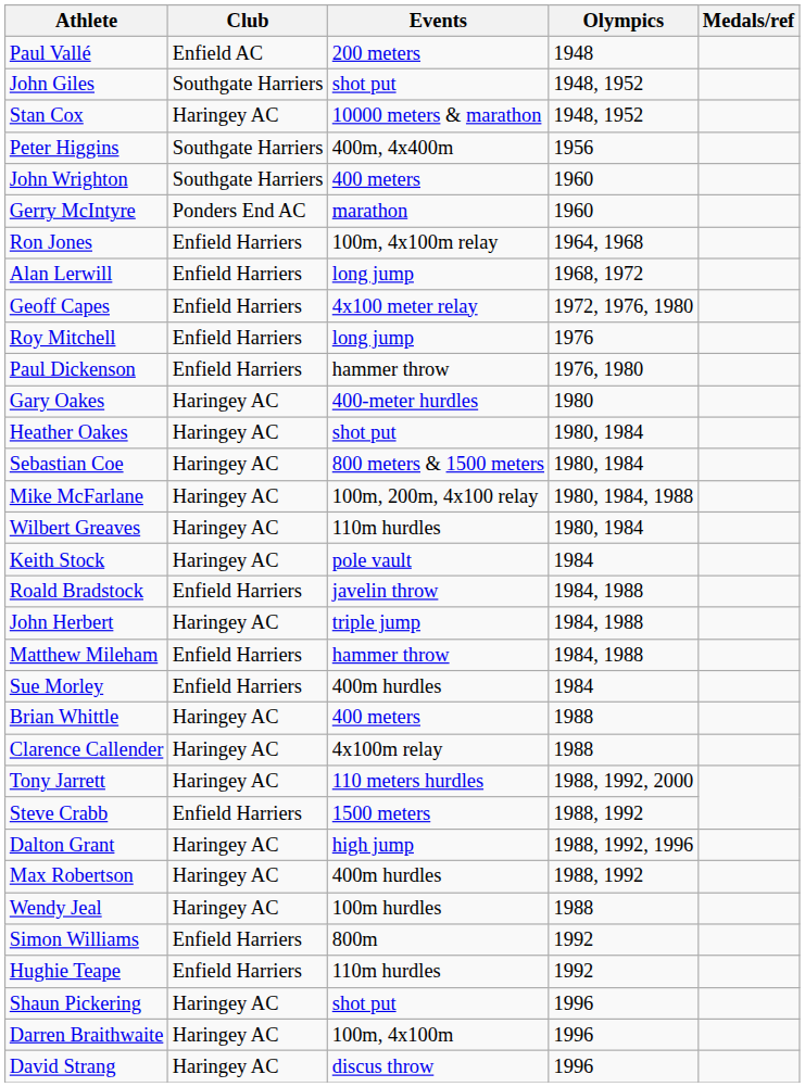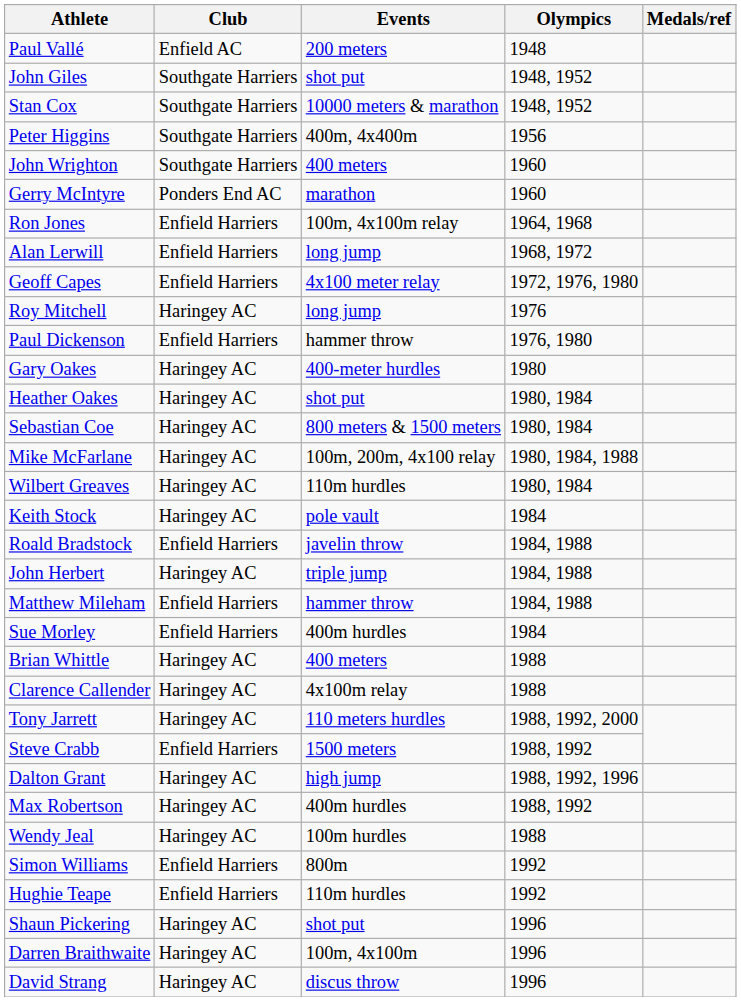Stan Cox | Club: Haringey AC -> Southgate Harriers
Roy Mitchell | Club: Enfield Harriers -> Haringey AC
